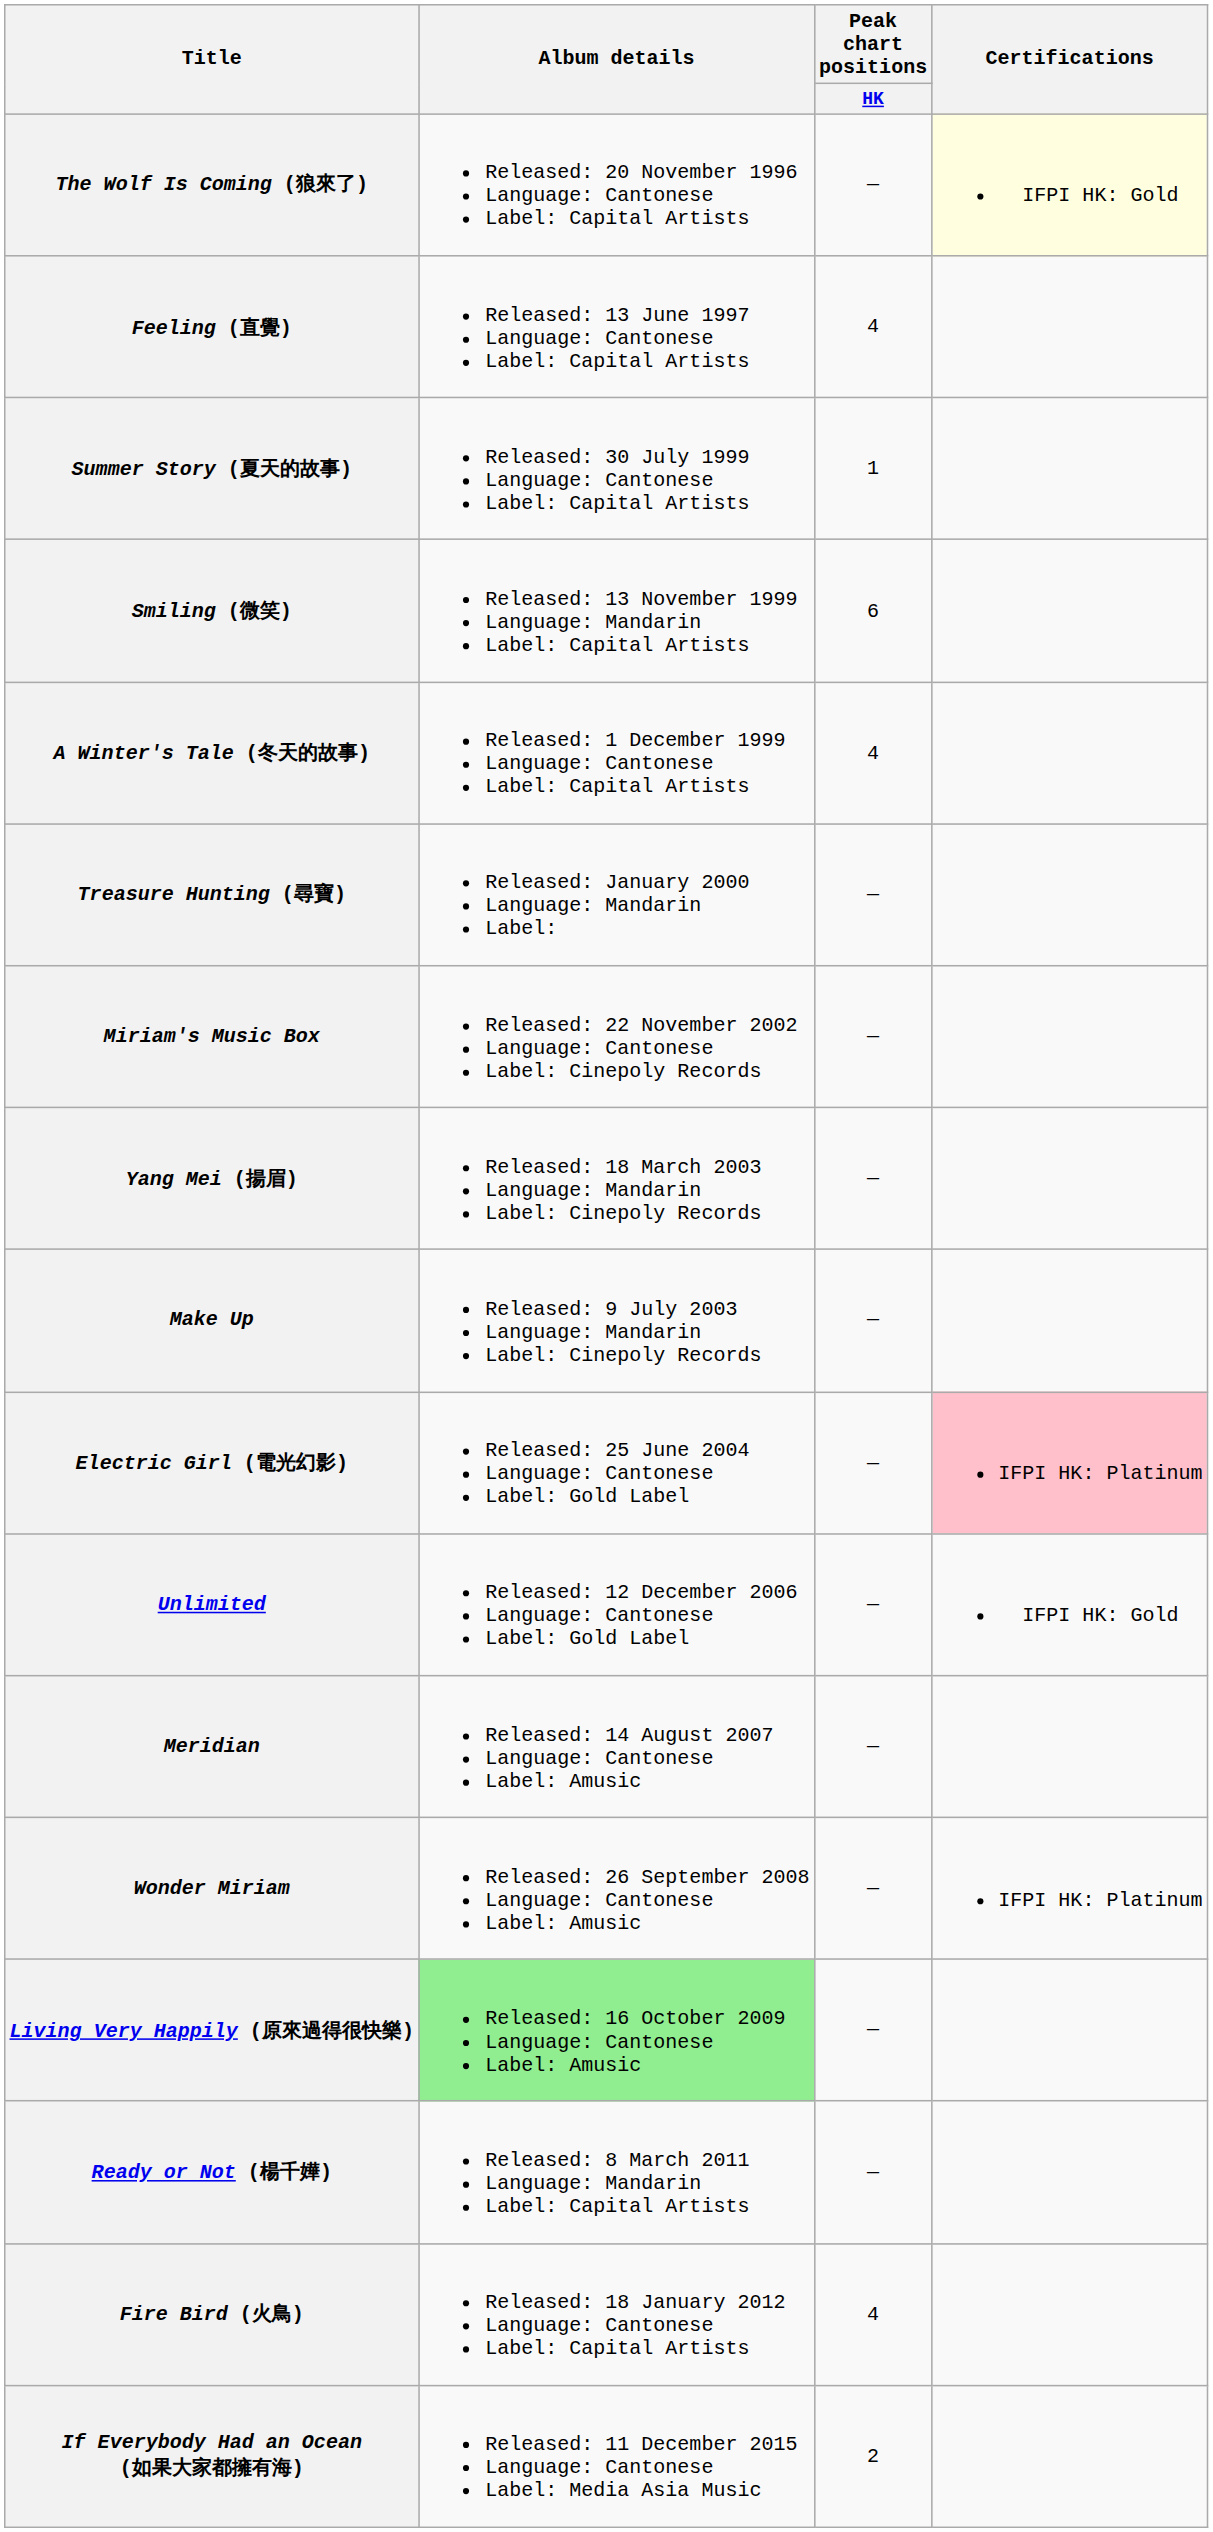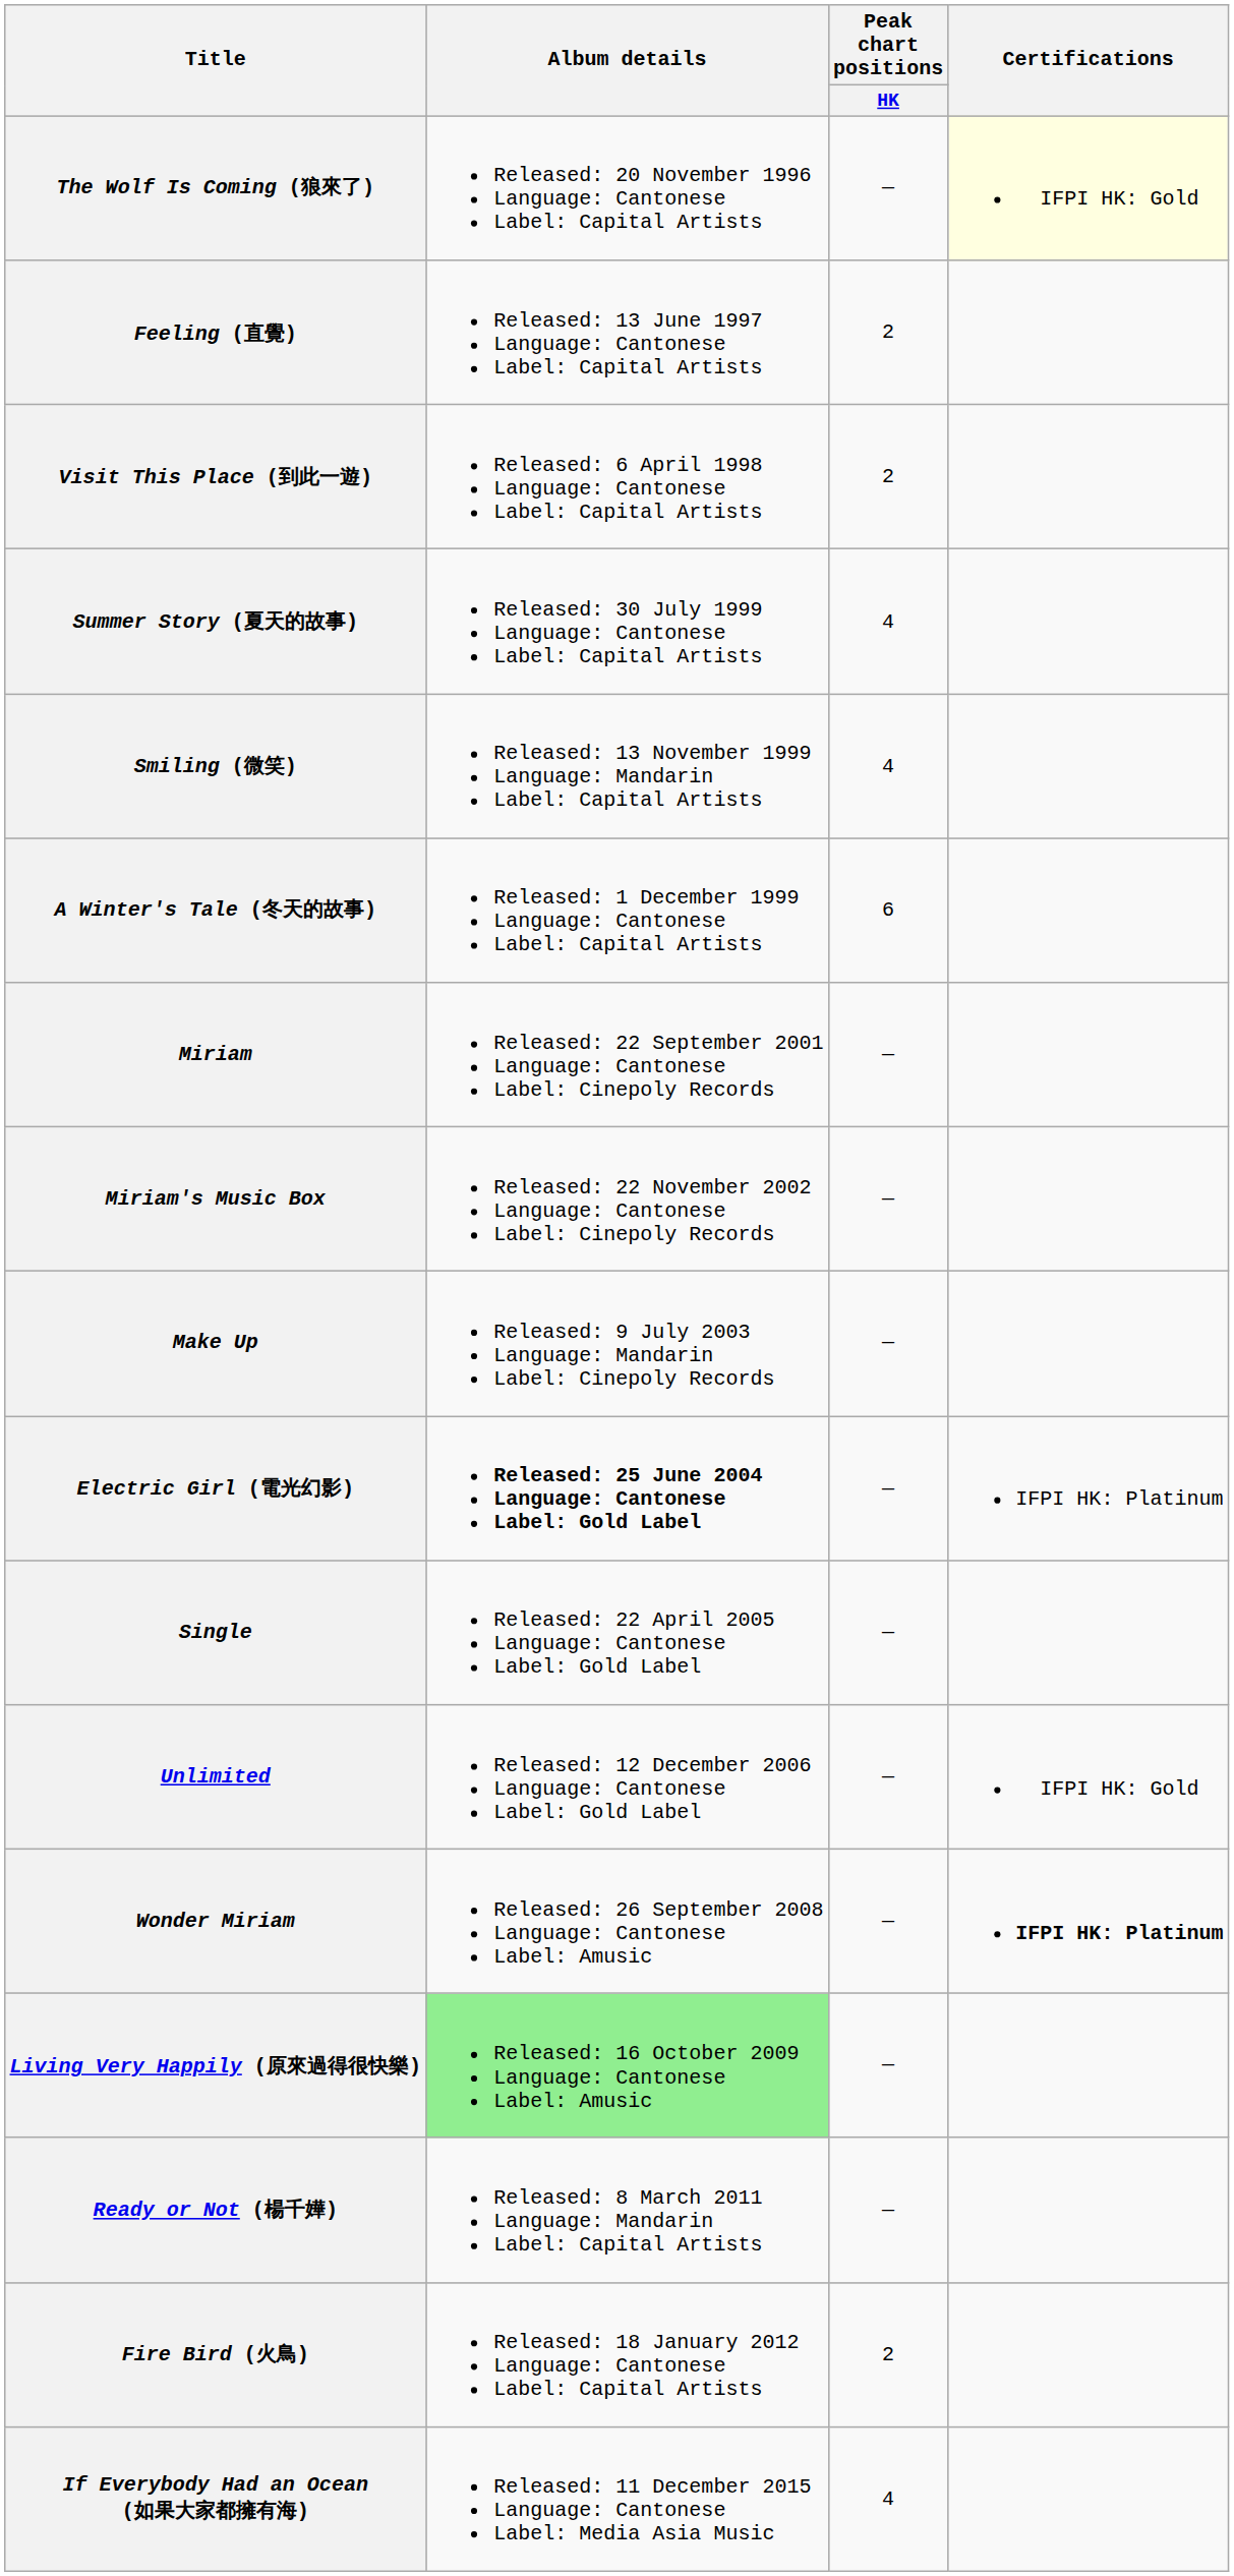Feeling (直覺) | Peak chart positions / HK: 4 -> 2
+ row: Visit This Place (到此一遊) | Released: 6 April 1998 Language: Cantonese Label: Capital Artists | 2
Summer Story (夏天的故事) | Peak chart positions / HK: 1 -> 4
Smiling (微笑) | Peak chart positions / HK: 6 -> 4
A Winter's Tale (冬天的故事) | Peak chart positions / HK: 4 -> 6
- row: Treasure Hunting (尋寶) | Released: January 2000 Language: Mandarin Label: | —
+ row: Miriam | Released: 22 September 2001 Language: Cantonese Label: Cinepoly Records | —
- row: Yang Mei (揚眉) | Released: 18 March 2003 Language: Mandarin Label: Cinepoly Records | —
Electric Girl (電光幻影) | Album details: normal -> bold
Electric Girl (電光幻影) | Certifications: pink background -> no background
+ row: Single | Released: 22 April 2005 Language: Cantonese Label: Gold Label | —
- row: Meridian | Released: 14 August 2007 Language: Cantonese Label: Amusic | —
Wonder Miriam | Certifications: normal -> bold
Fire Bird (火鳥) | Peak chart positions / HK: 4 -> 2
If Everybody Had an Ocean (如果大家都擁有海) | Peak chart positions / HK: 2 -> 4
